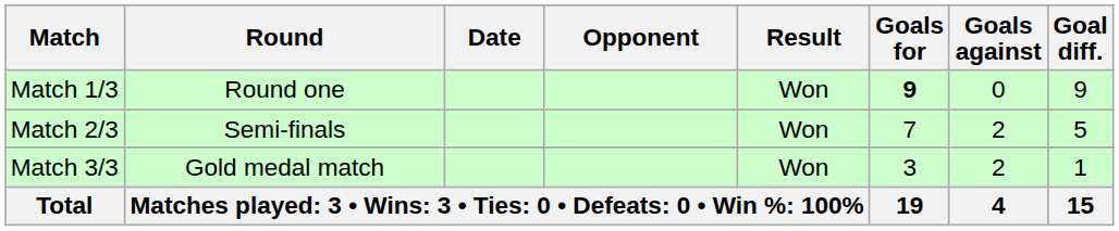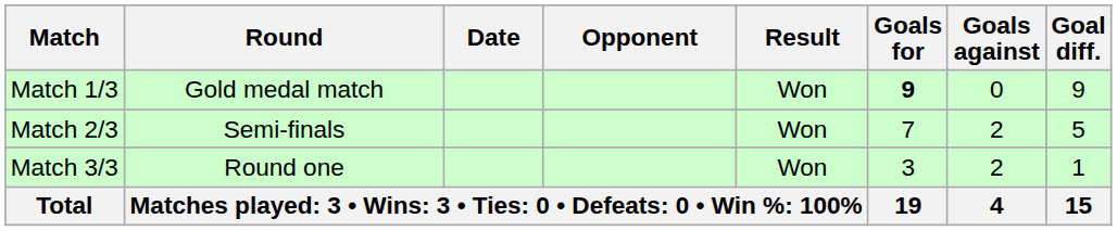Match 1/3 | Round: Round one -> Gold medal match
Match 3/3 | Round: Gold medal match -> Round one
